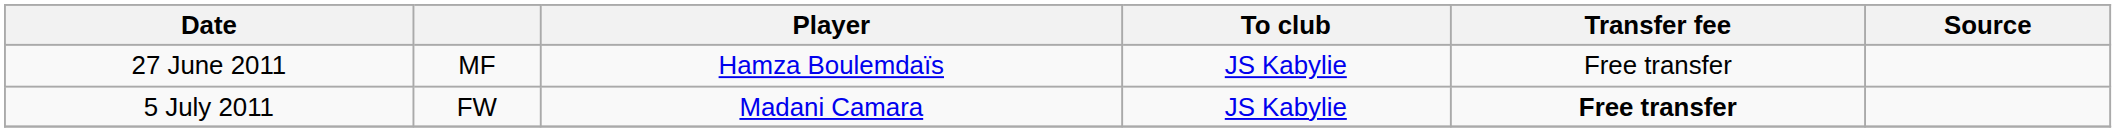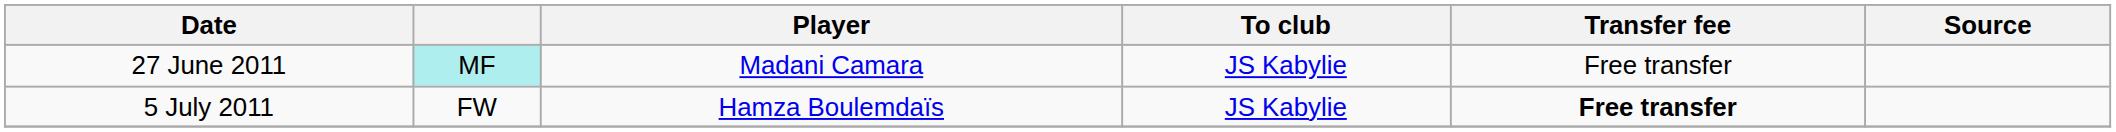27 June 2011 | column 2: no background -> paleturquoise background
27 June 2011 | Player: Hamza Boulemdaïs -> Madani Camara
5 July 2011 | Player: Madani Camara -> Hamza Boulemdaïs
